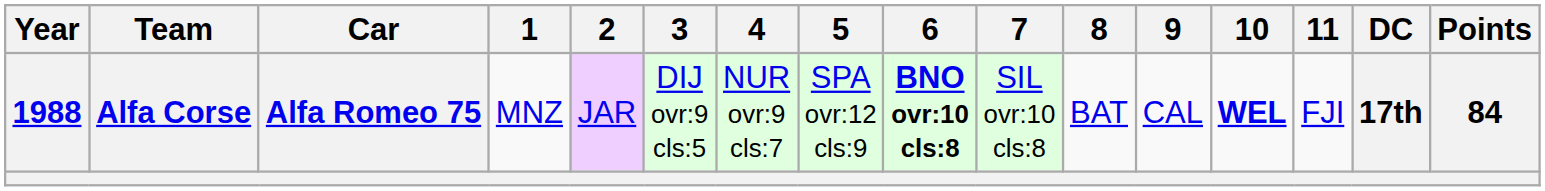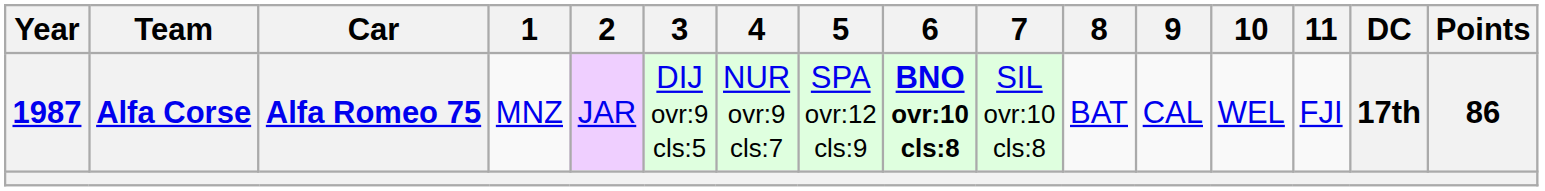Alfa Corse | Year: 1988 -> 1987
Alfa Corse | 10: bold -> normal
Alfa Corse | Points: 84 -> 86
